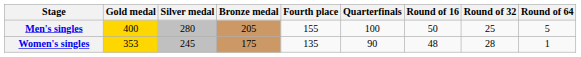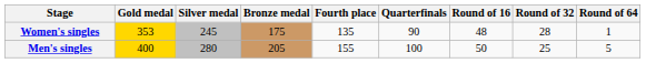rows swapped: Men's singles <-> Women's singles
